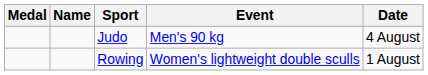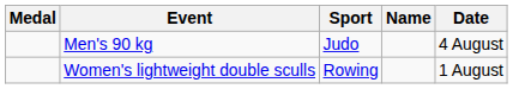columns swapped: Name <-> Event
